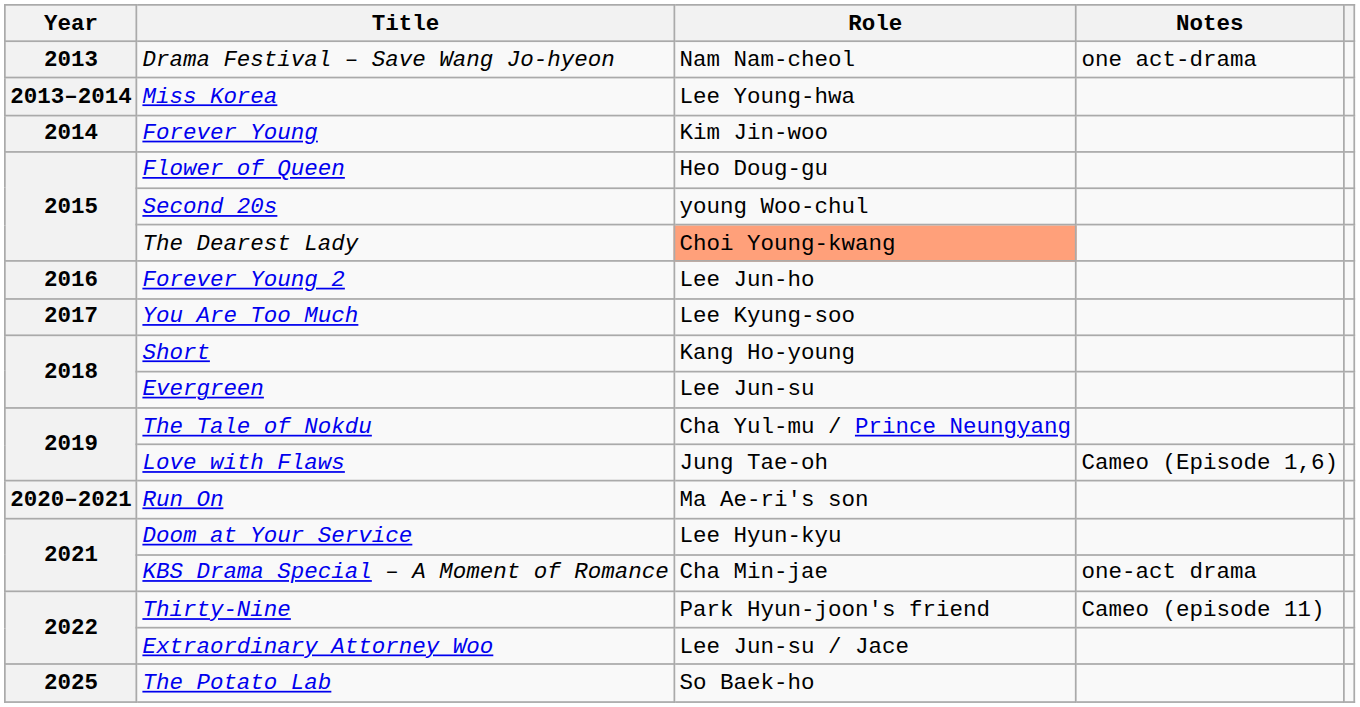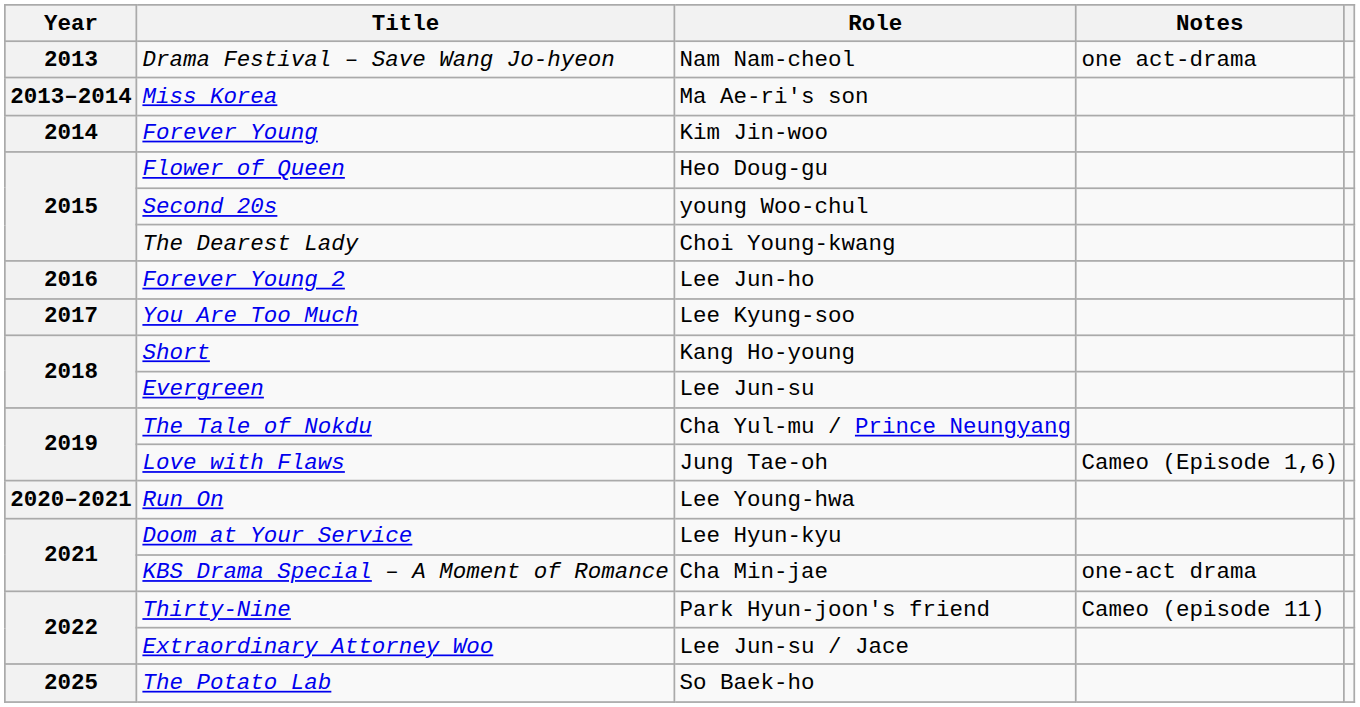Miss Korea | Role: Lee Young-hwa -> Ma Ae-ri's son
The Dearest Lady | Role: lightsalmon background -> no background
Run On | Role: Ma Ae-ri's son -> Lee Young-hwa
